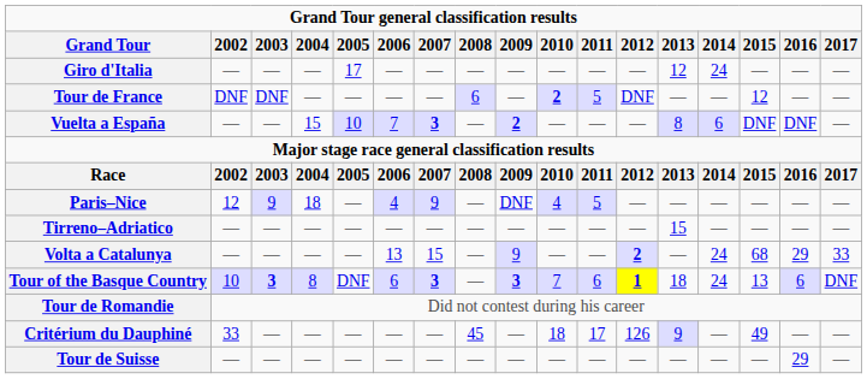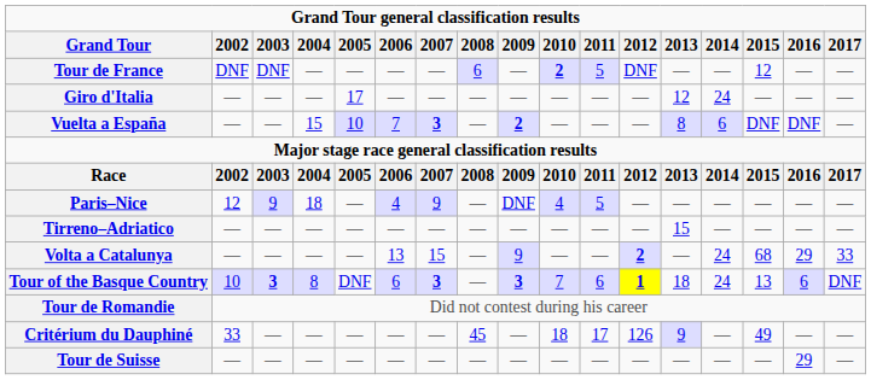rows swapped: Giro d'Italia <-> Tour de France
